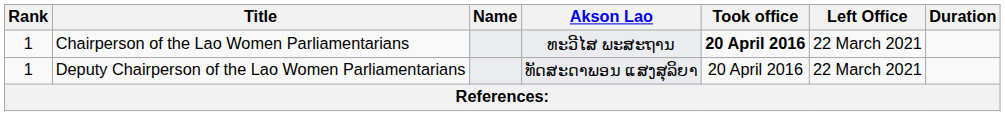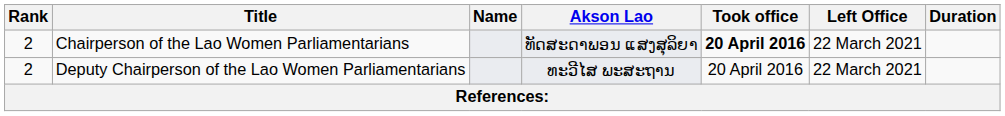Chairperson of the Lao Women Parliamentarians | Rank: 1 -> 2
Chairperson of the Lao Women Parliamentarians | Akson Lao: ທະວີໄສ ພະສະຖານ -> ທັດສະດາພອນ ແສງສຸລິຍາ
Deputy Chairperson of the Lao Women Parliamentarians | Rank: 1 -> 2
Deputy Chairperson of the Lao Women Parliamentarians | Akson Lao: ທັດສະດາພອນ ແສງສຸລິຍາ -> ທະວີໄສ ພະສະຖານ
